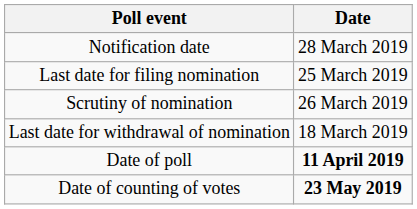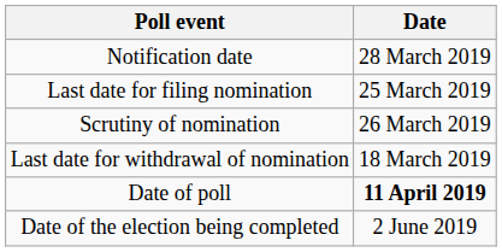- row: Date of counting of votes | 23 May 2019
+ row: Date of the election being completed | 2 June 2019
